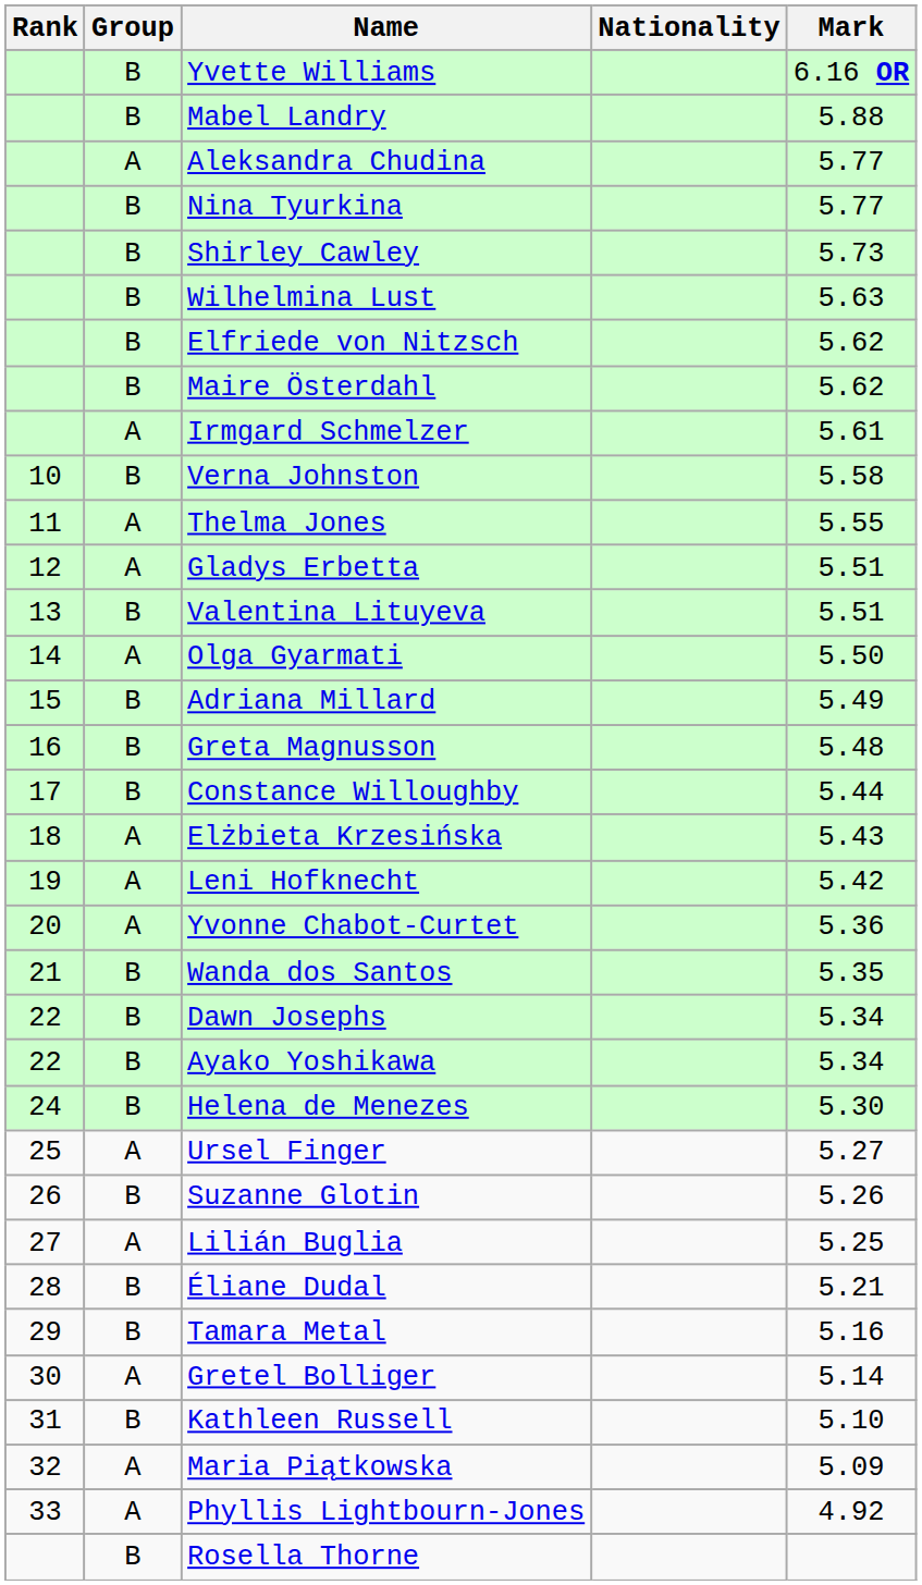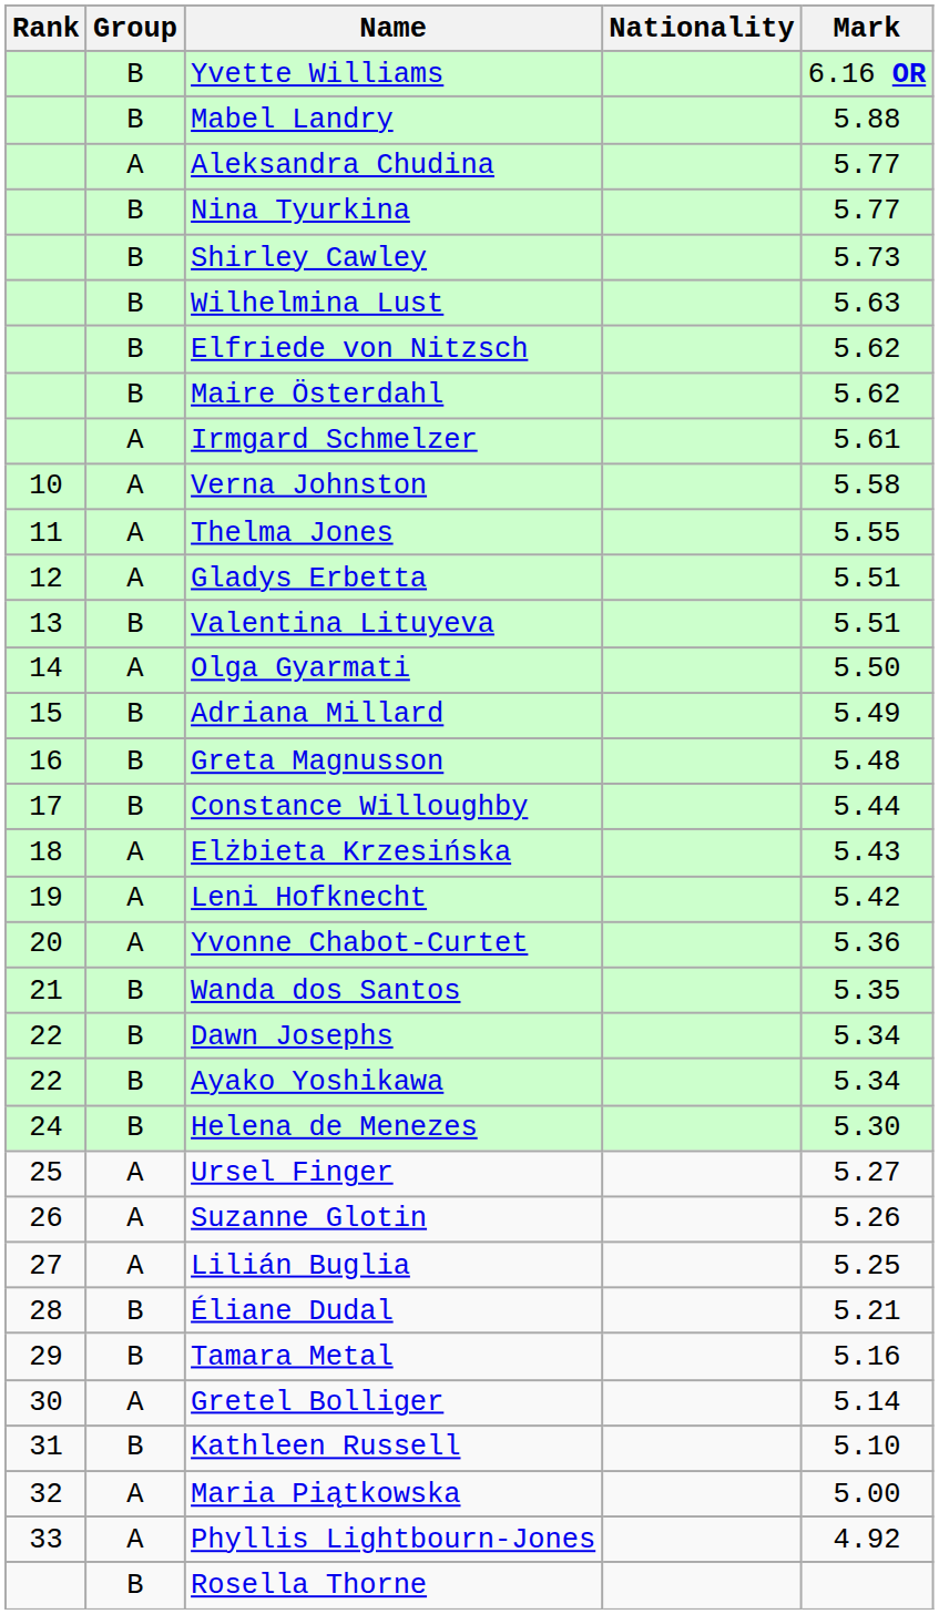Verna Johnston | Group: B -> A
Suzanne Glotin | Group: B -> A
Maria Piątkowska | Mark: 5.09 -> 5.00
